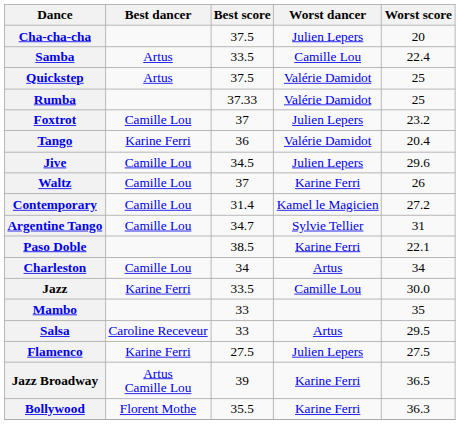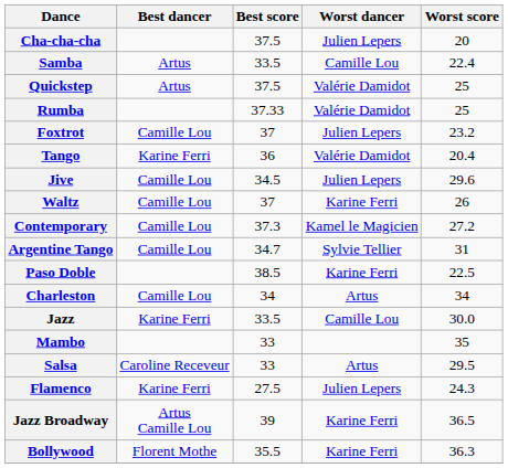Contemporary | Best score: 31.4 -> 37.3
Paso Doble | Worst score: 22.1 -> 22.5
Flamenco | Worst score: 27.5 -> 24.3
